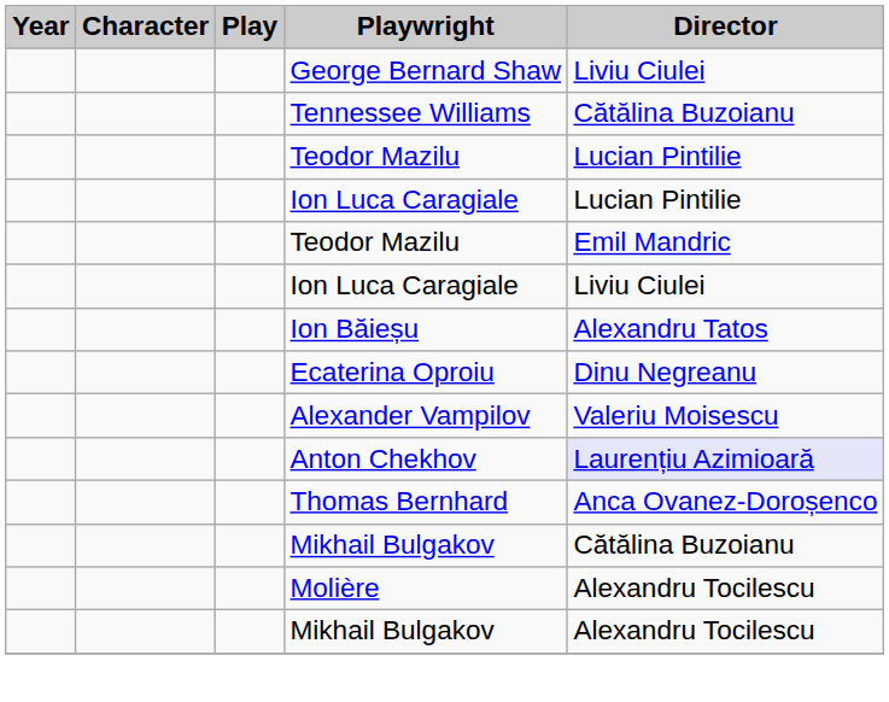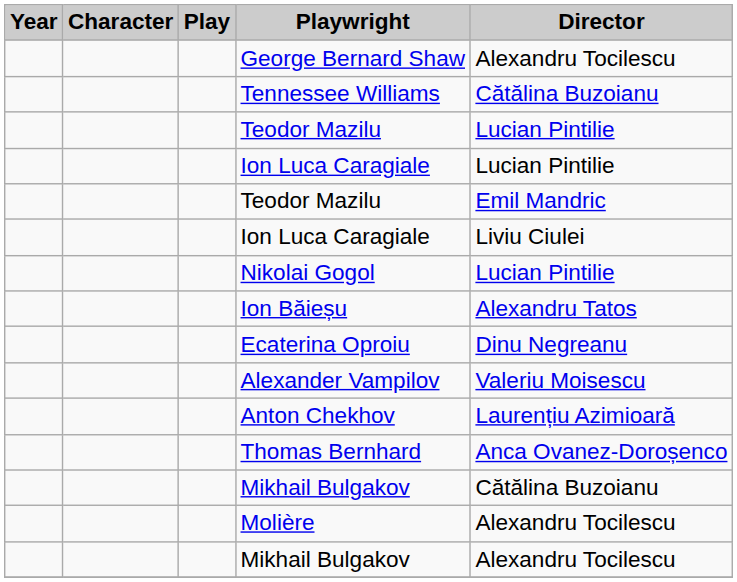George Bernard Shaw | Director: Liviu Ciulei -> Alexandru Tocilescu
+ row: Nikolai Gogol | Lucian Pintilie
Anton Chekhov | Director: lavender background -> no background
